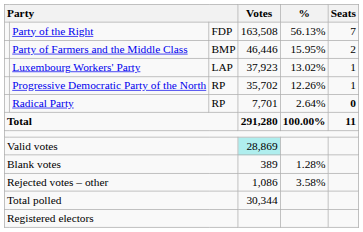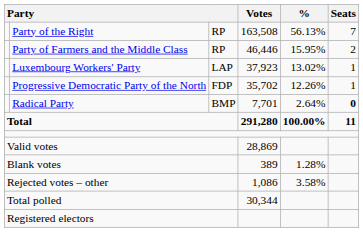Party of the Right | column 3: FDP -> RP
Party of Farmers and the Middle Class | column 3: BMP -> RP
Progressive Democratic Party of the North | column 3: RP -> FDP
Radical Party | column 3: RP -> BMP
Valid votes | Votes: paleturquoise background -> no background
